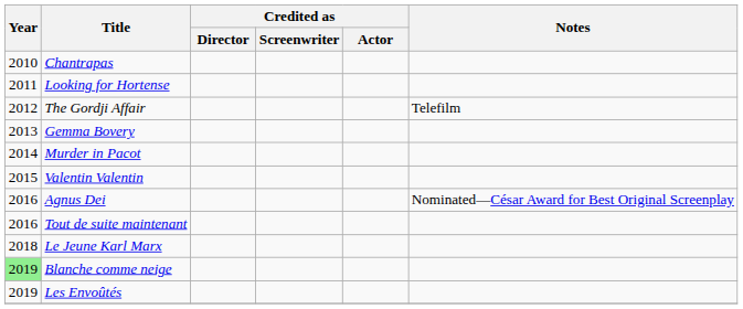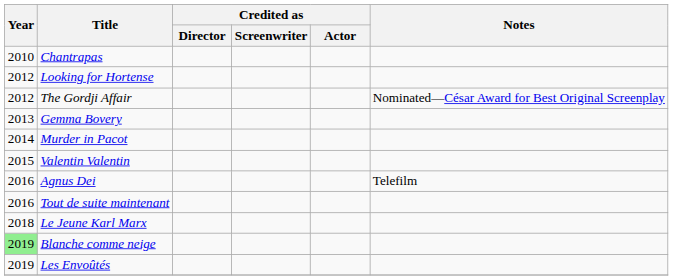Looking for Hortense | Year: 2011 -> 2012
The Gordji Affair | Notes: Telefilm -> Nominated—César Award for Best Original Screenplay
Agnus Dei | Notes: Nominated—César Award for Best Original Screenplay -> Telefilm
